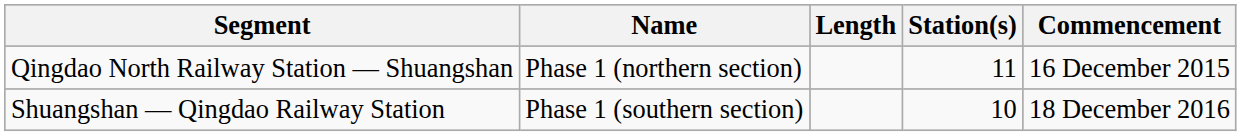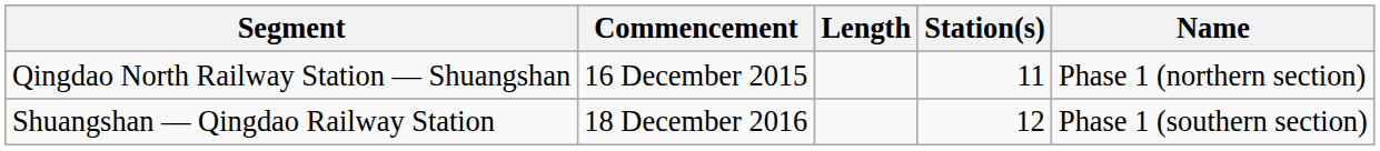columns swapped: Commencement <-> Name
Shuangshan — Qingdao Railway Station | Station(s): 10 -> 12
